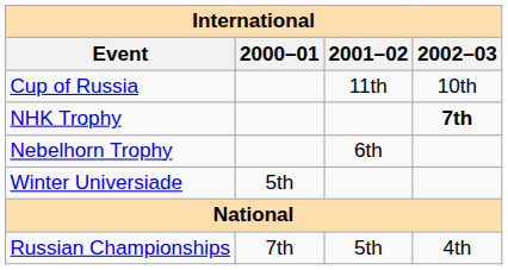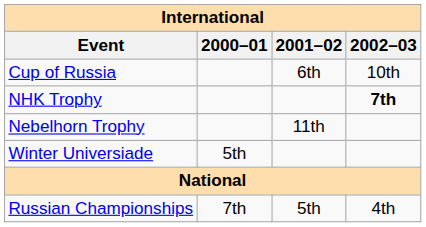Cup of Russia | 2001–02: 11th -> 6th
Nebelhorn Trophy | 2001–02: 6th -> 11th
